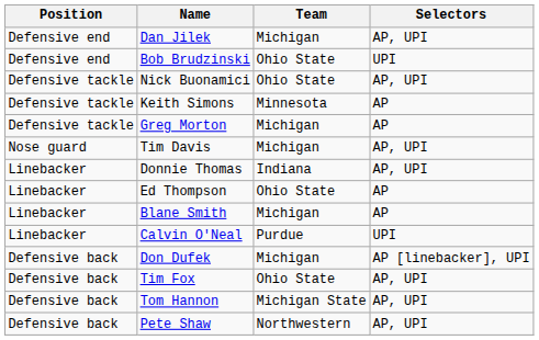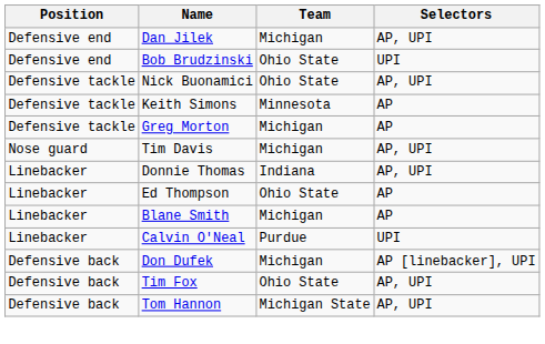- row: Defensive back | Pete Shaw | Northwestern | AP, UPI
